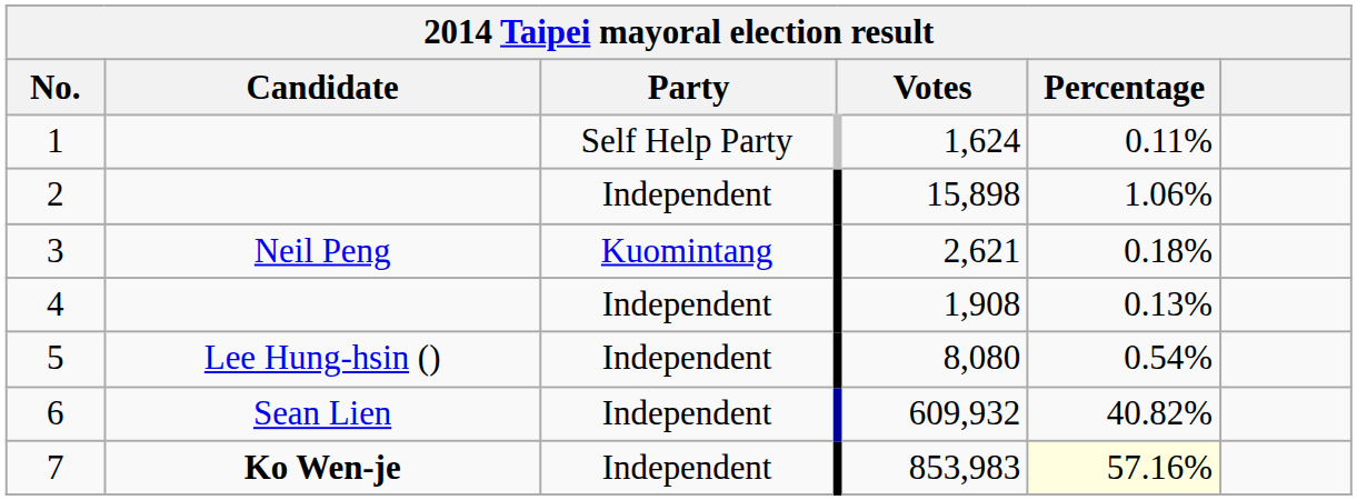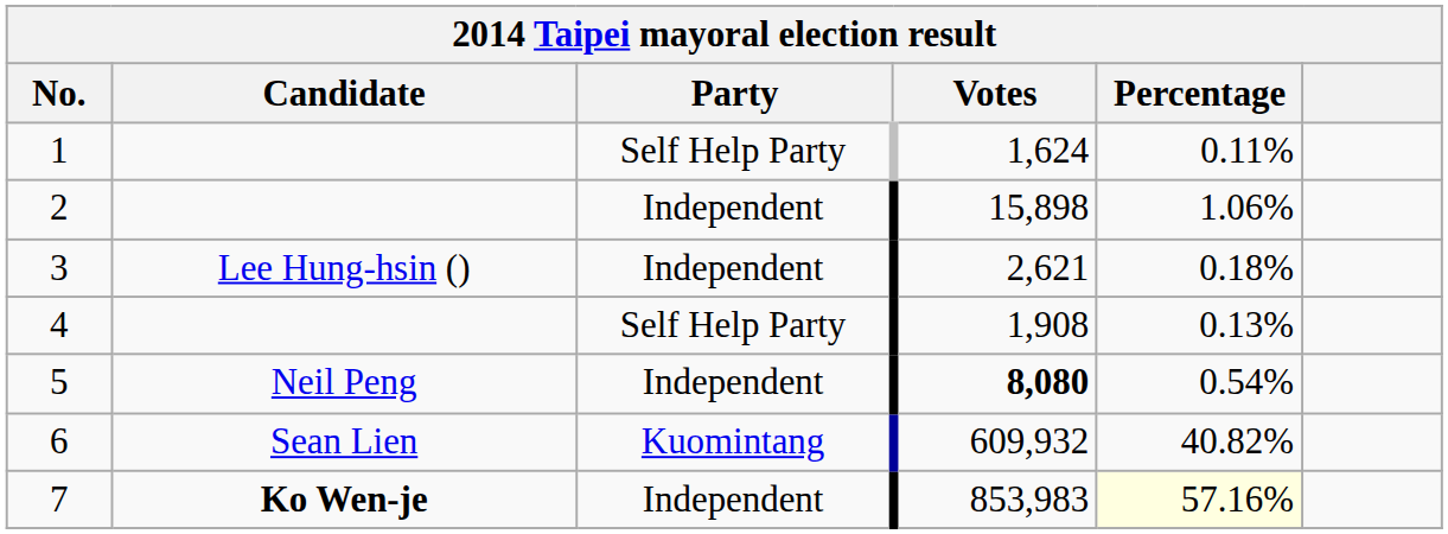3 | Candidate: Neil Peng -> Lee Hung-hsin ()
3 | Party: Kuomintang -> Independent
4 | Party: Independent -> Self Help Party
5 | Candidate: Lee Hung-hsin () -> Neil Peng
5 | Votes: normal -> bold
6 | Party: Independent -> Kuomintang
